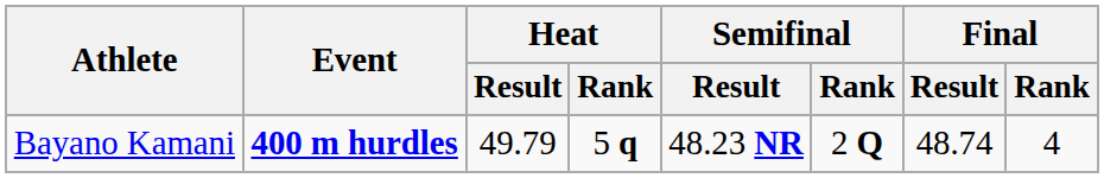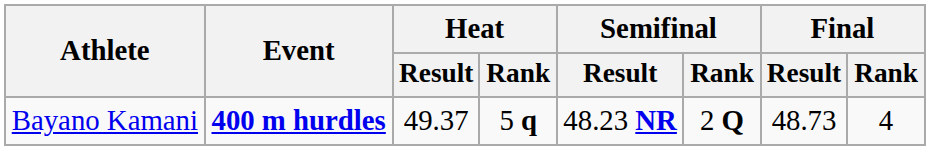Bayano Kamani | Heat / Result: 49.79 -> 49.37
Bayano Kamani | Final / Result: 48.74 -> 48.73
